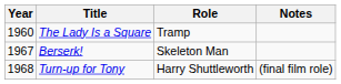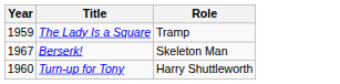- column: Notes | (final film role)
The Lady Is a Square | Year: 1960 -> 1959
Turn-up for Tony | Year: 1968 -> 1960
